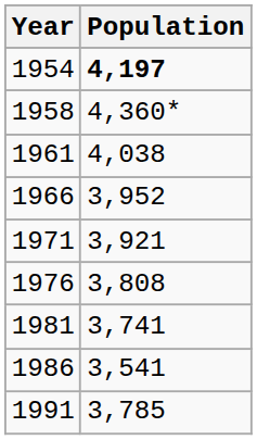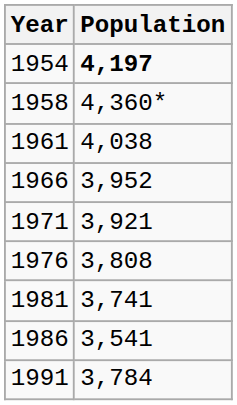1991 | Population: 3,785 -> 3,784
